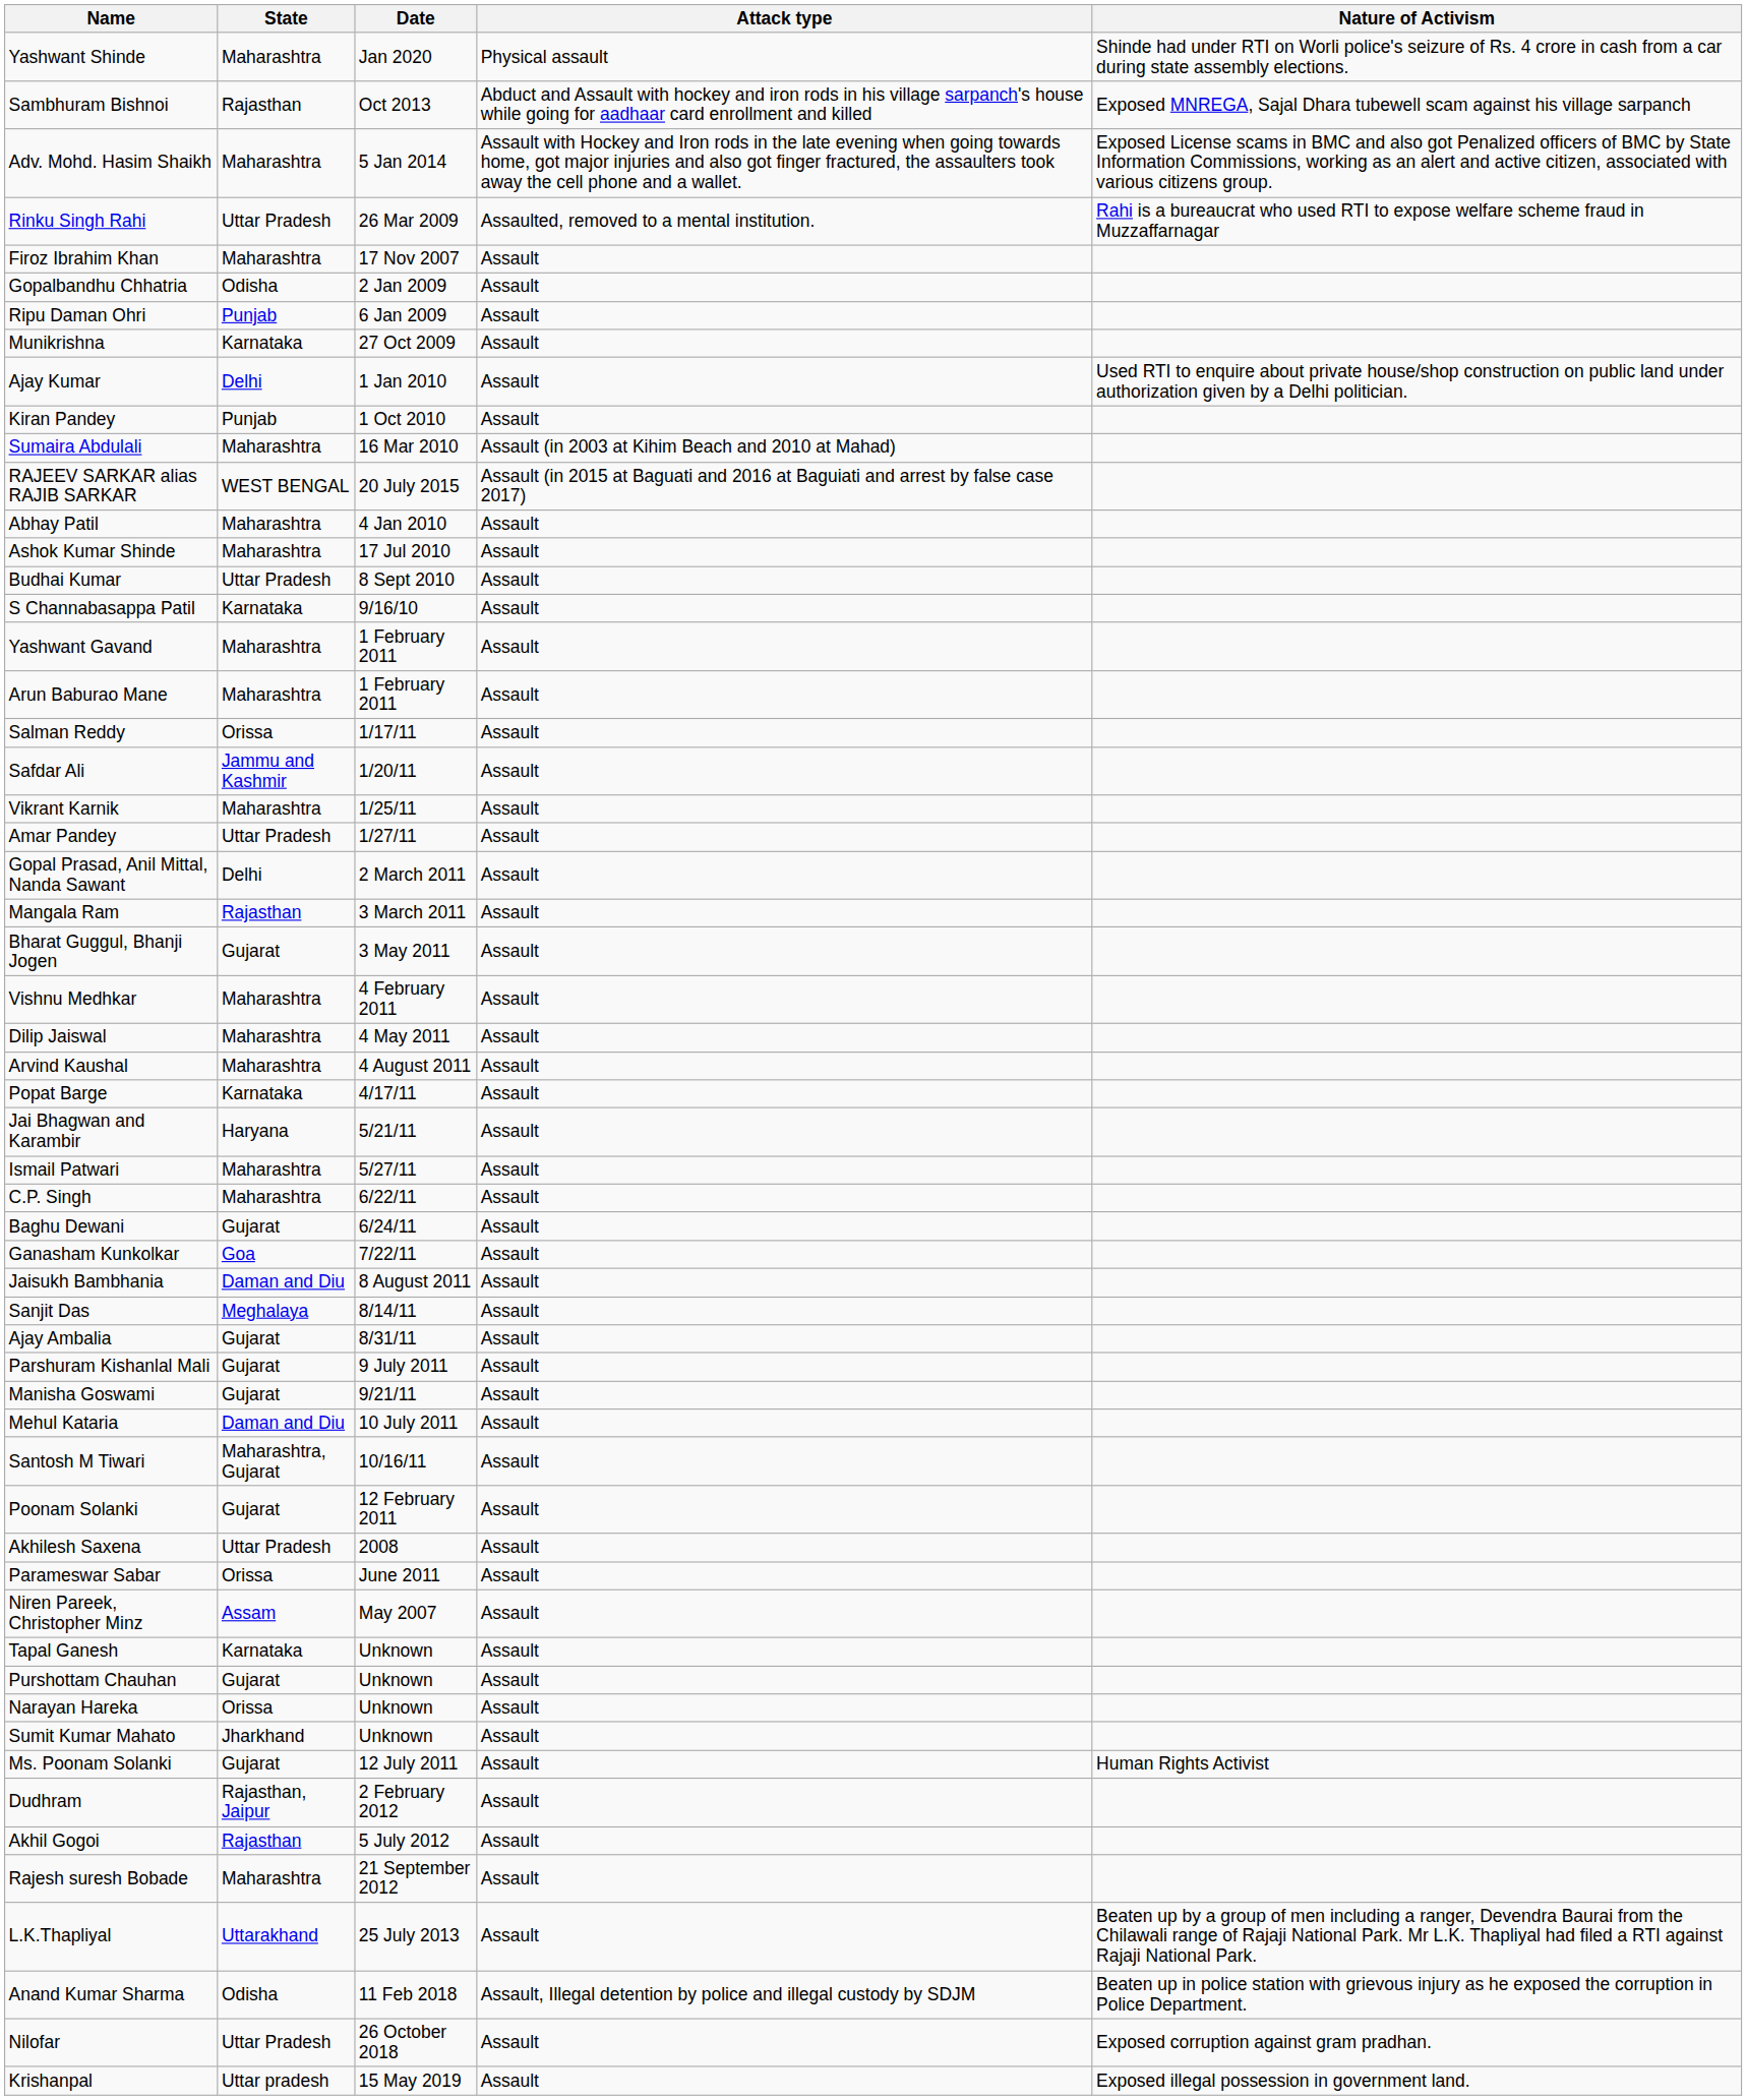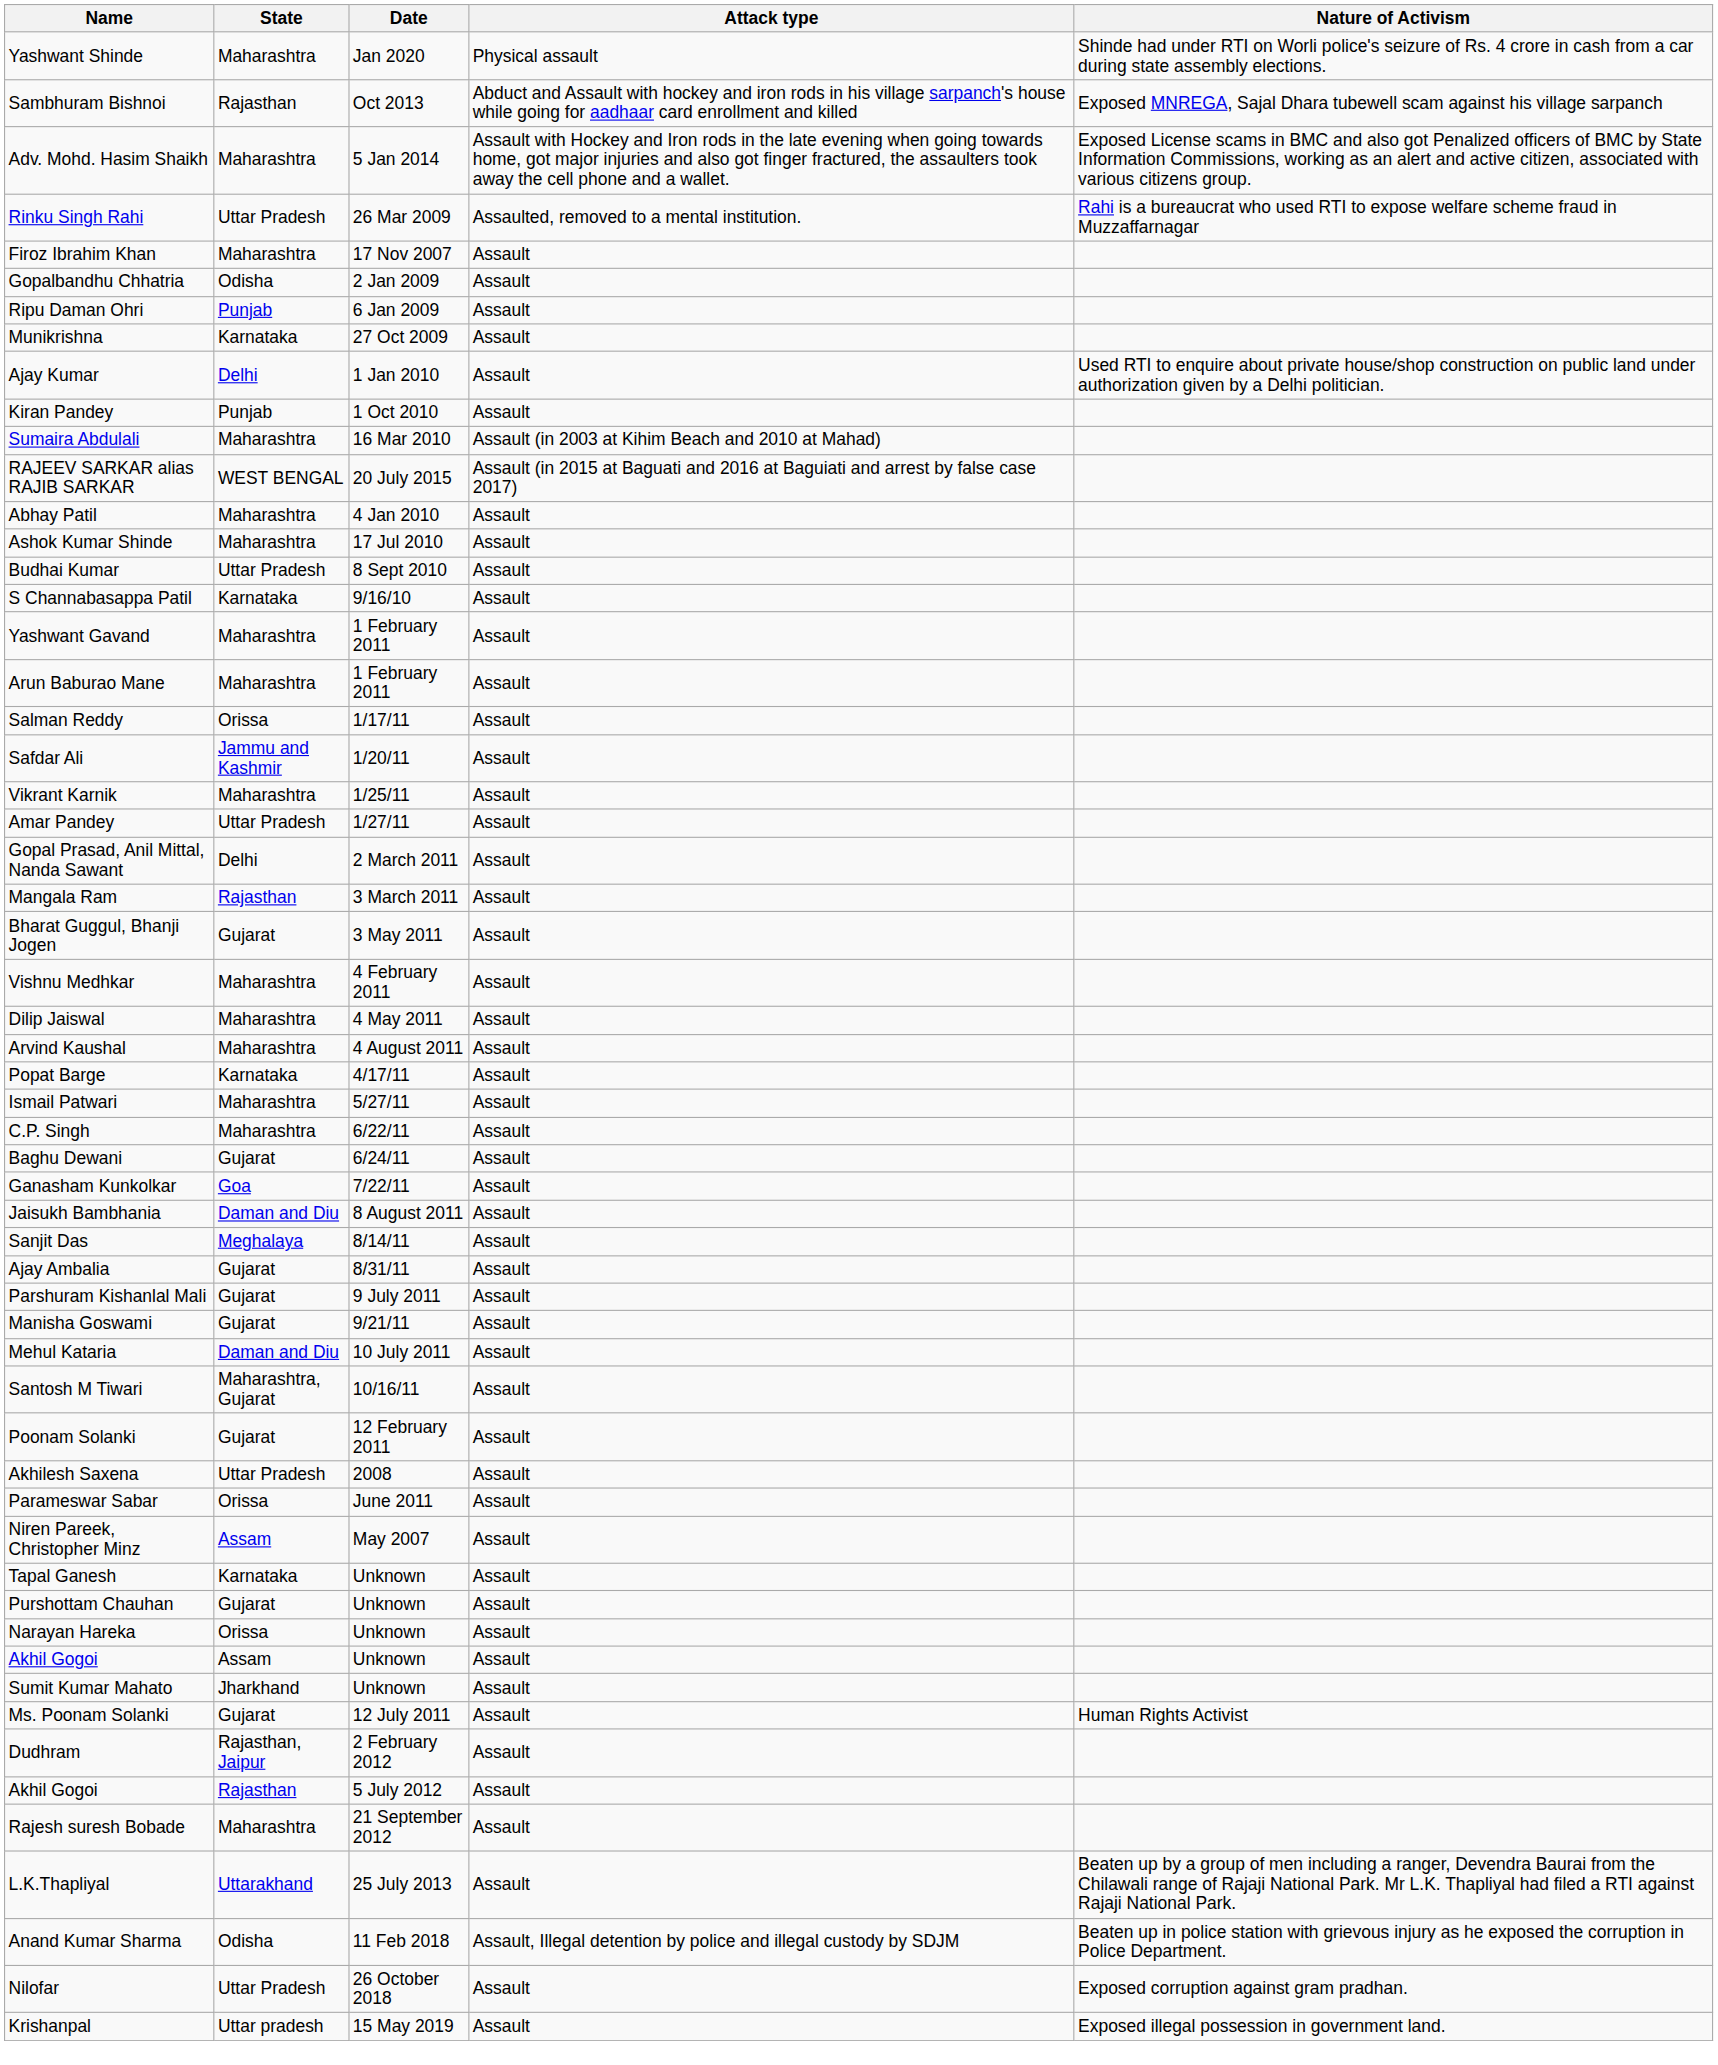- row: Jai Bhagwan and Karambir | Haryana | 5/21/11 | Assault
+ row: Akhil Gogoi | Assam | Unknown | Assault
